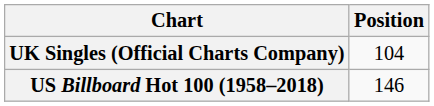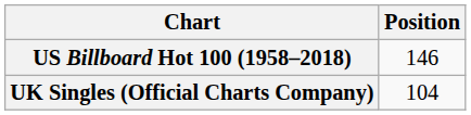rows swapped: US Billboard Hot 100 (1958–2018) <-> UK Singles (Official Charts Company)
